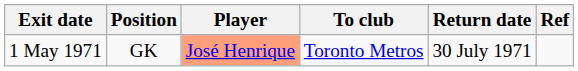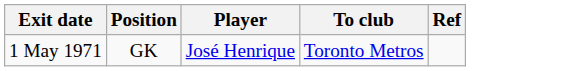- column: Return date | 30 July 1971
1 May 1971 | Player: lightsalmon background -> no background
